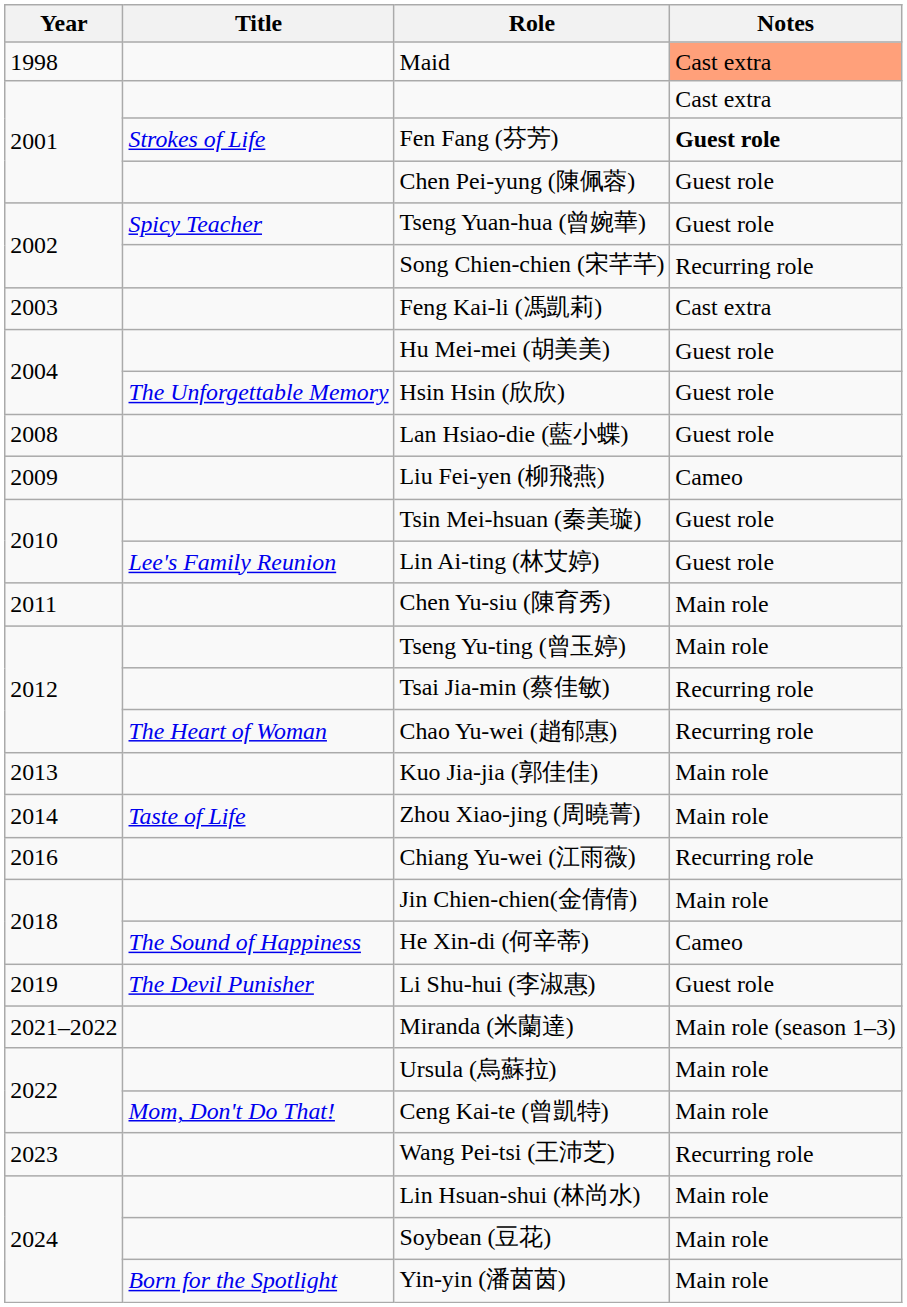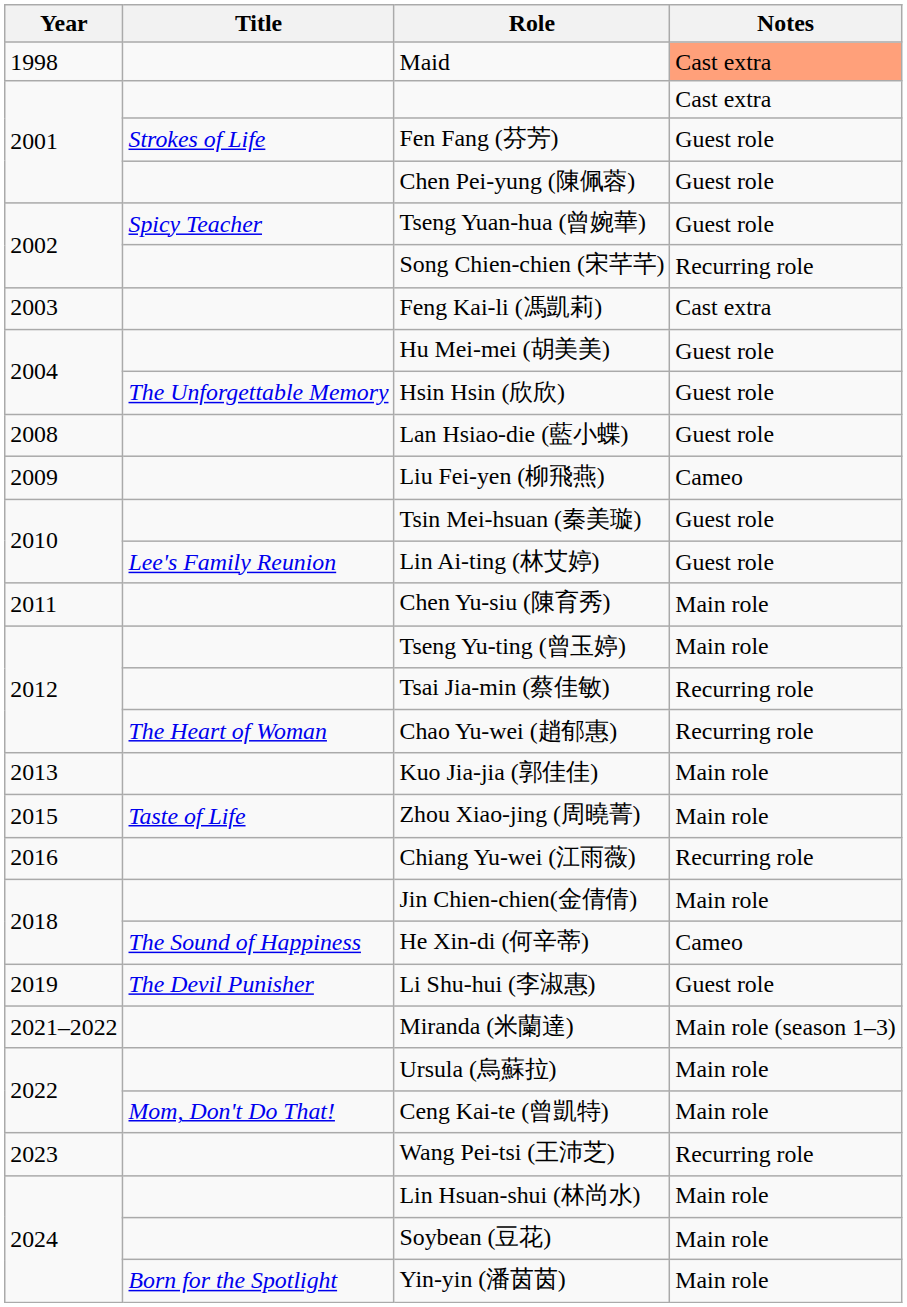Fen Fang (芬芳) | Notes: bold -> normal
Zhou Xiao-jing (周曉菁) | Year: 2014 -> 2015
